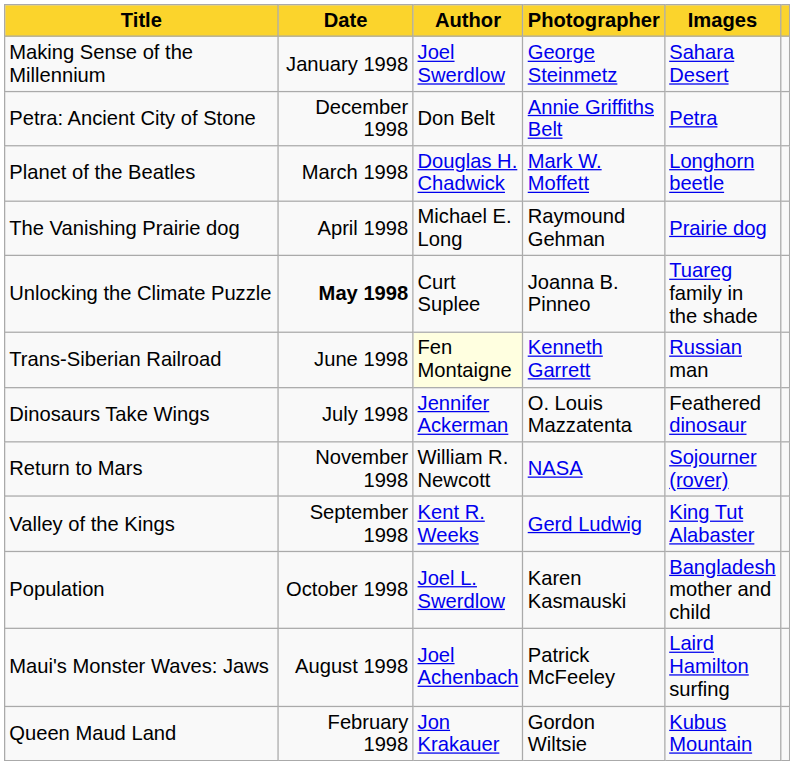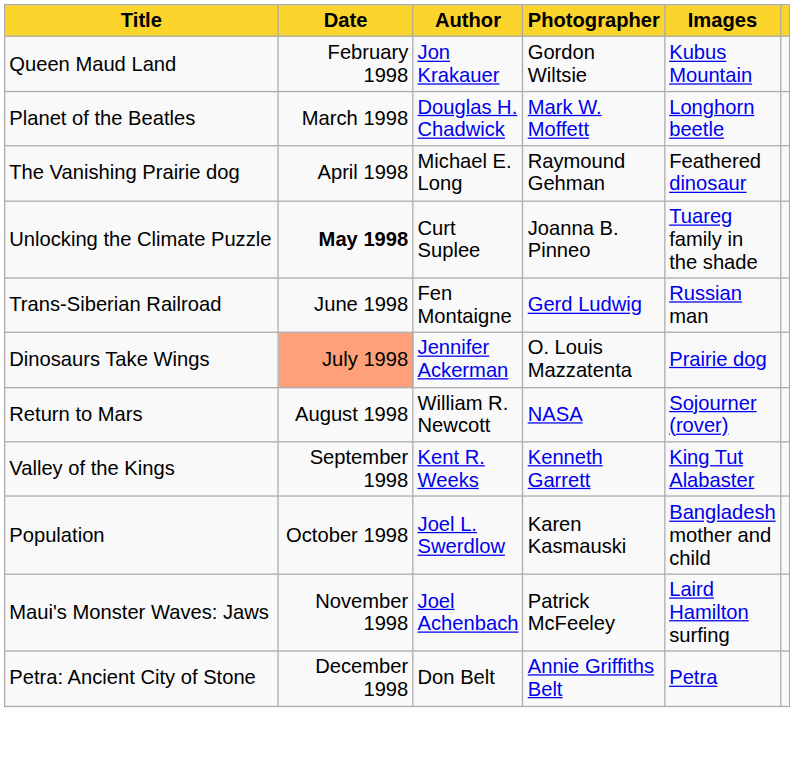- row: Making Sense of the Millennium | January 1998 | Joel Swerdlow | George Steinmetz | Sahara Desert
rows swapped: Queen Maud Land <-> Petra: Ancient City of Stone
The Vanishing Prairie dog | Images: Prairie dog -> Feathered dinosaur
Trans-Siberian Railroad | Author: lightyellow background -> no background
Trans-Siberian Railroad | Photographer: Kenneth Garrett -> Gerd Ludwig
Dinosaurs Take Wings | Date: no background -> lightsalmon background
Dinosaurs Take Wings | Images: Feathered dinosaur -> Prairie dog
Return to Mars | Date: November 1998 -> August 1998
Valley of the Kings | Photographer: Gerd Ludwig -> Kenneth Garrett
Maui's Monster Waves: Jaws | Date: August 1998 -> November 1998
